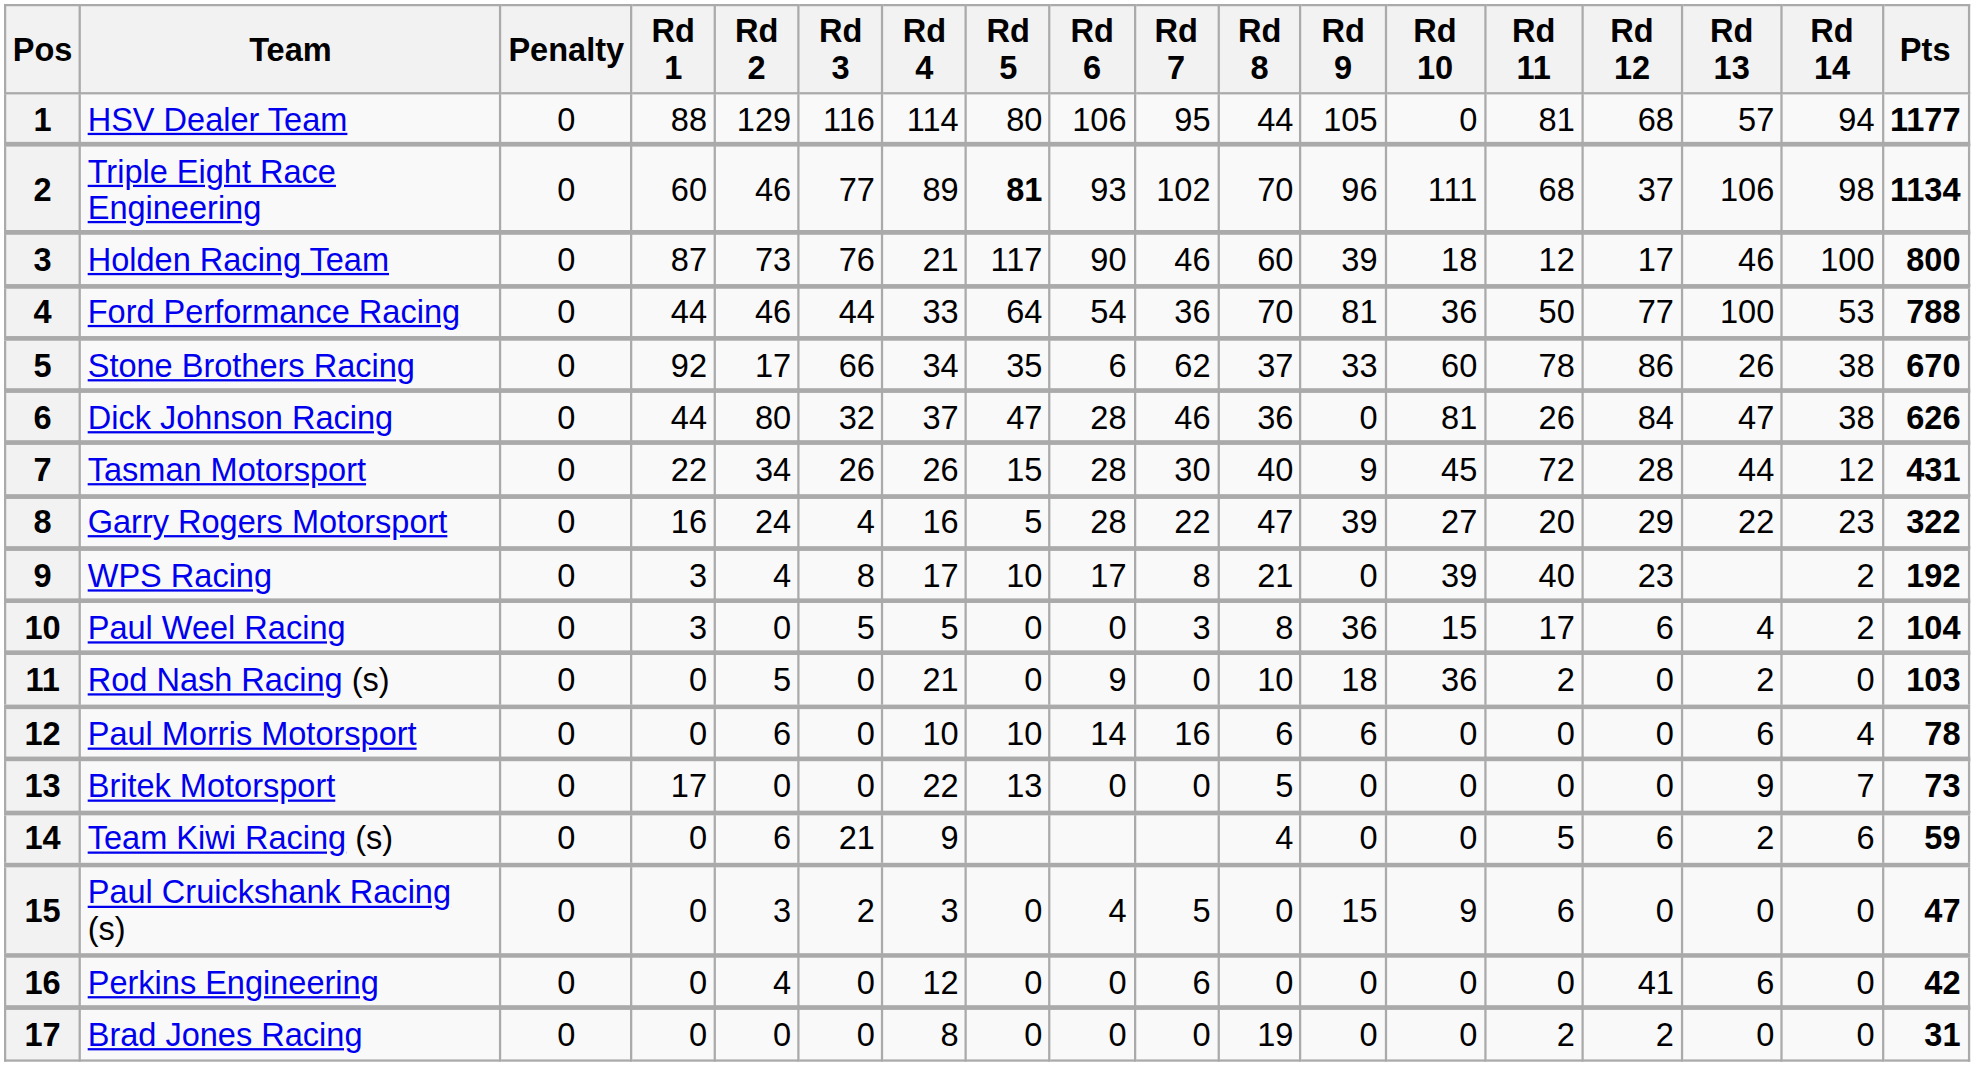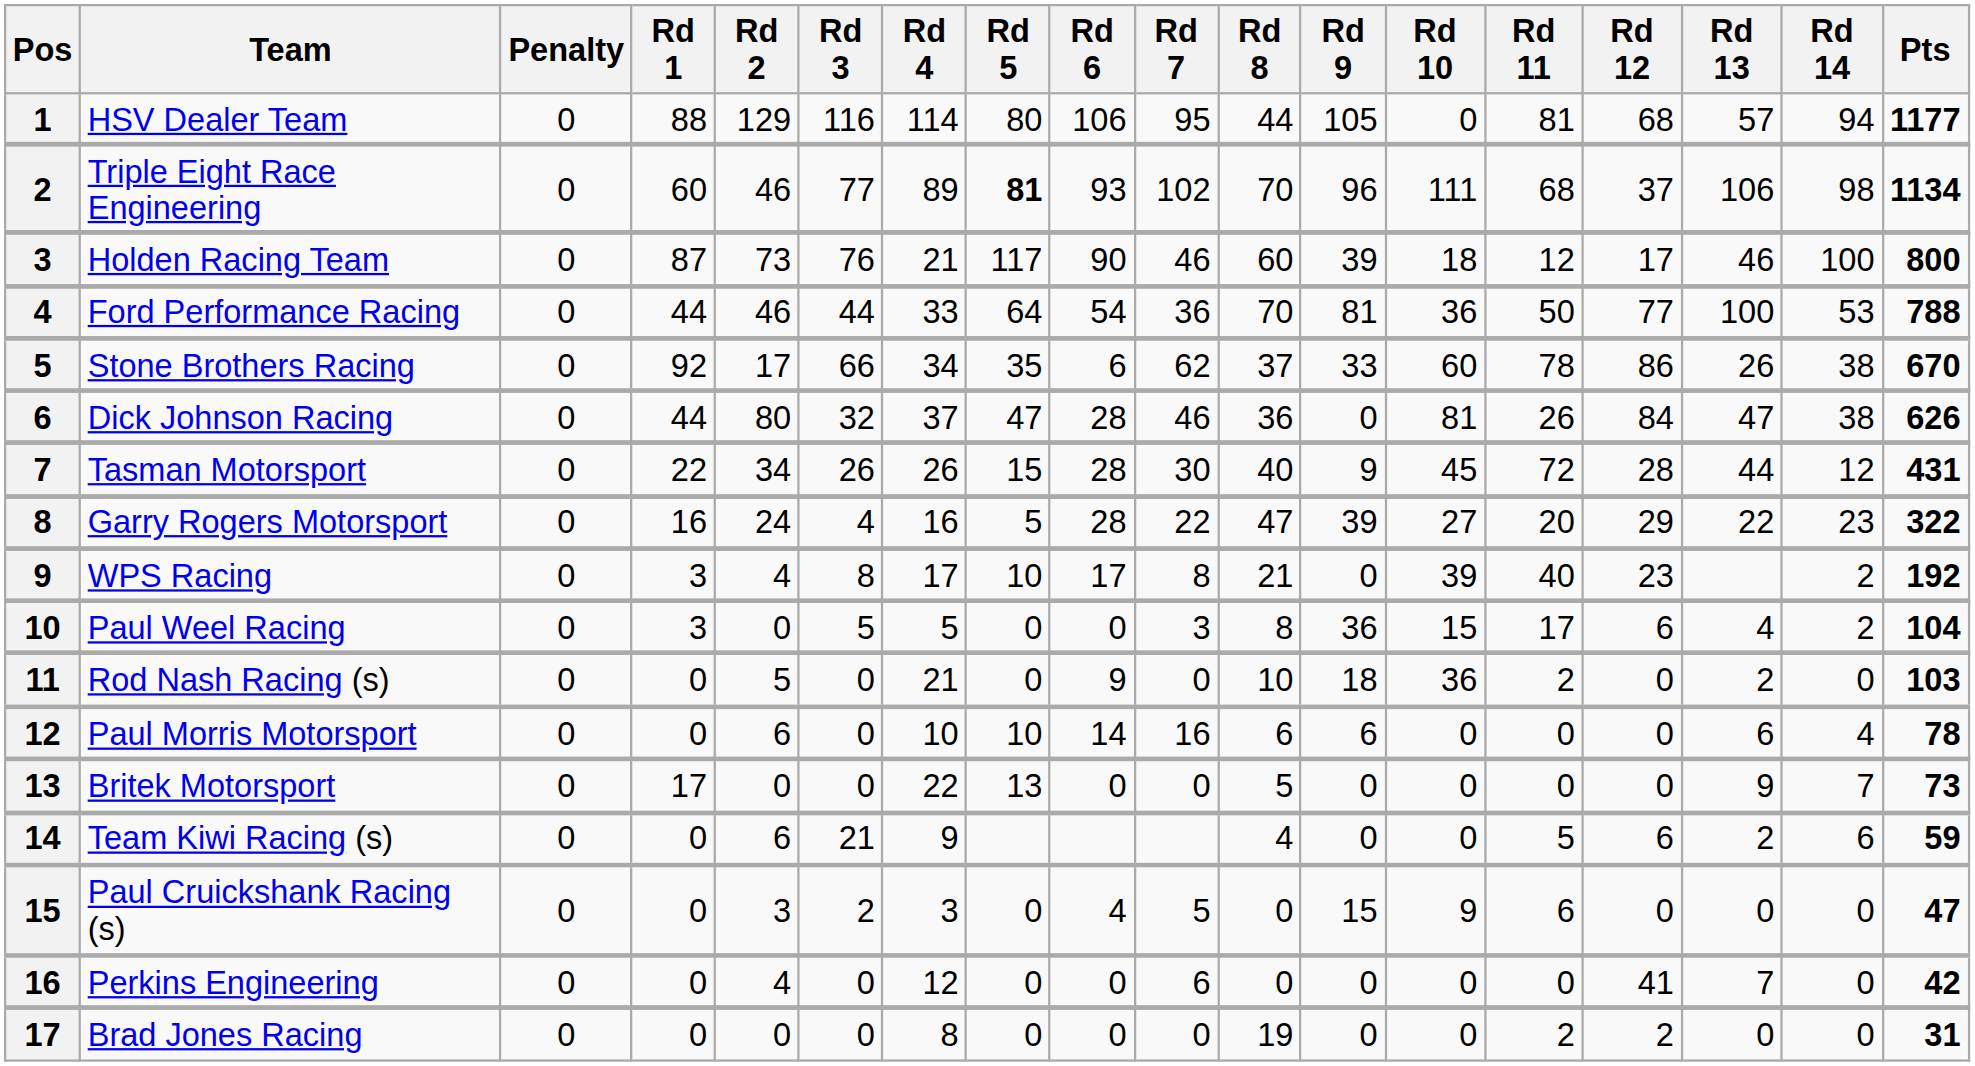Perkins Engineering | Rd 13: 6 -> 7
